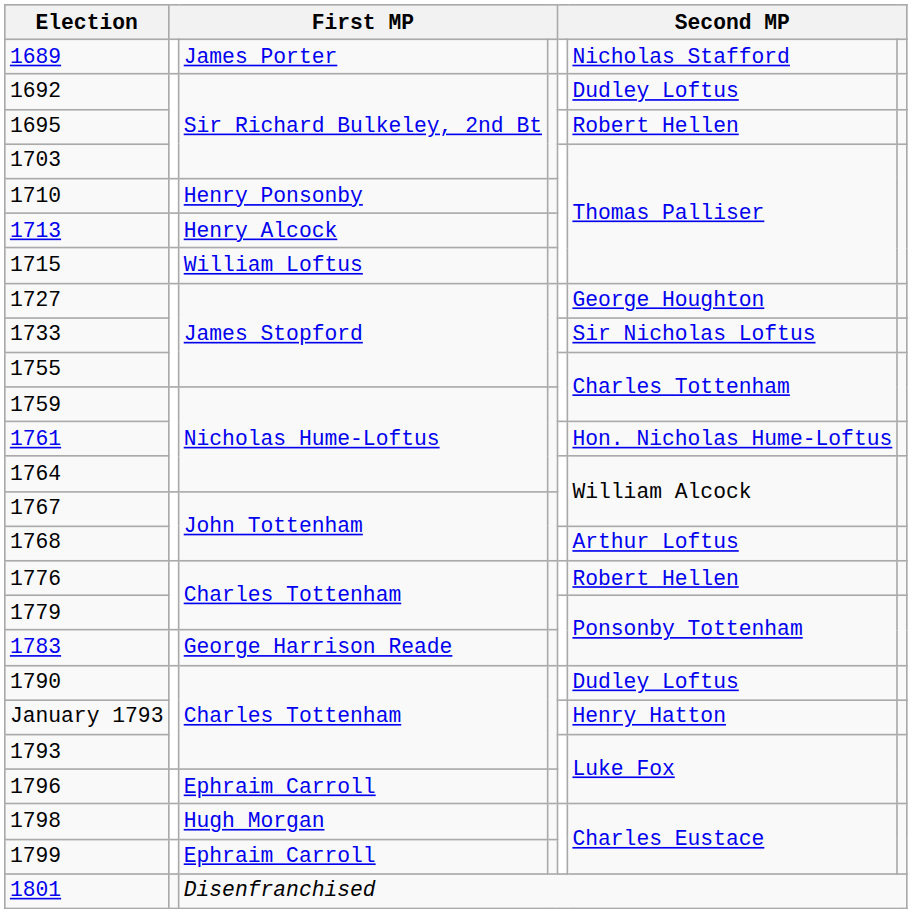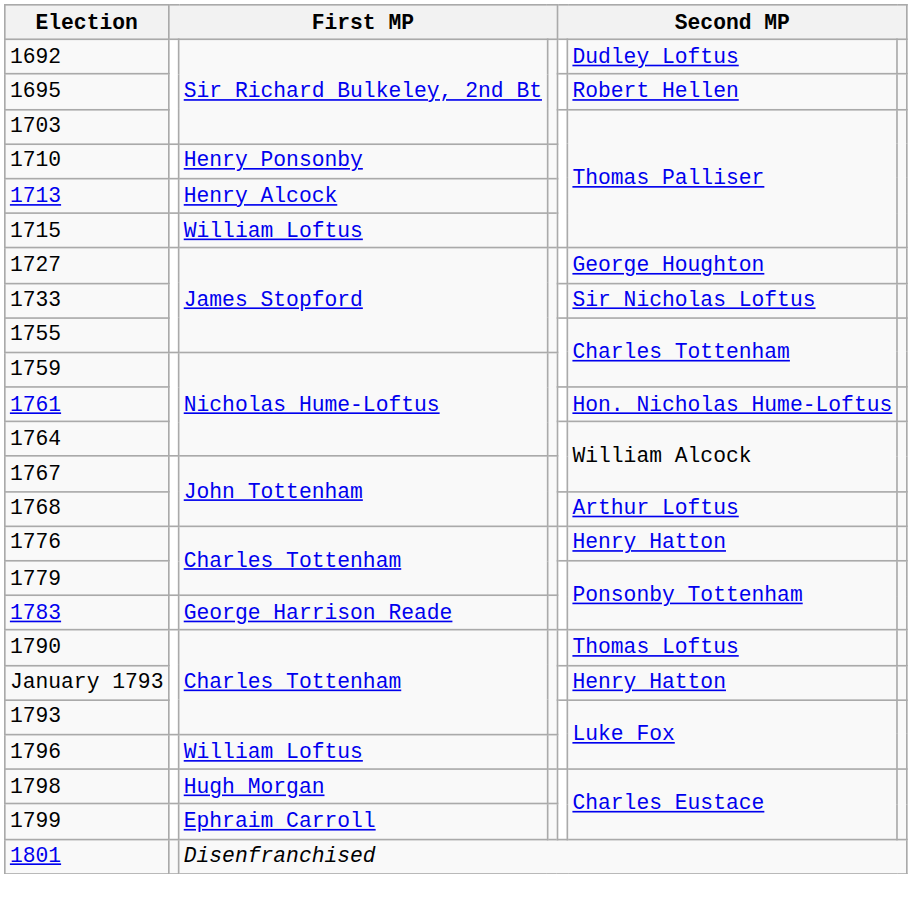- row: 1689 | James Porter | Nicholas Stafford
1776 | column 6: Robert Hellen -> Henry Hatton
1790 | column 6: Dudley Loftus -> Thomas Loftus
1796 | column 3: Ephraim Carroll -> William Loftus
